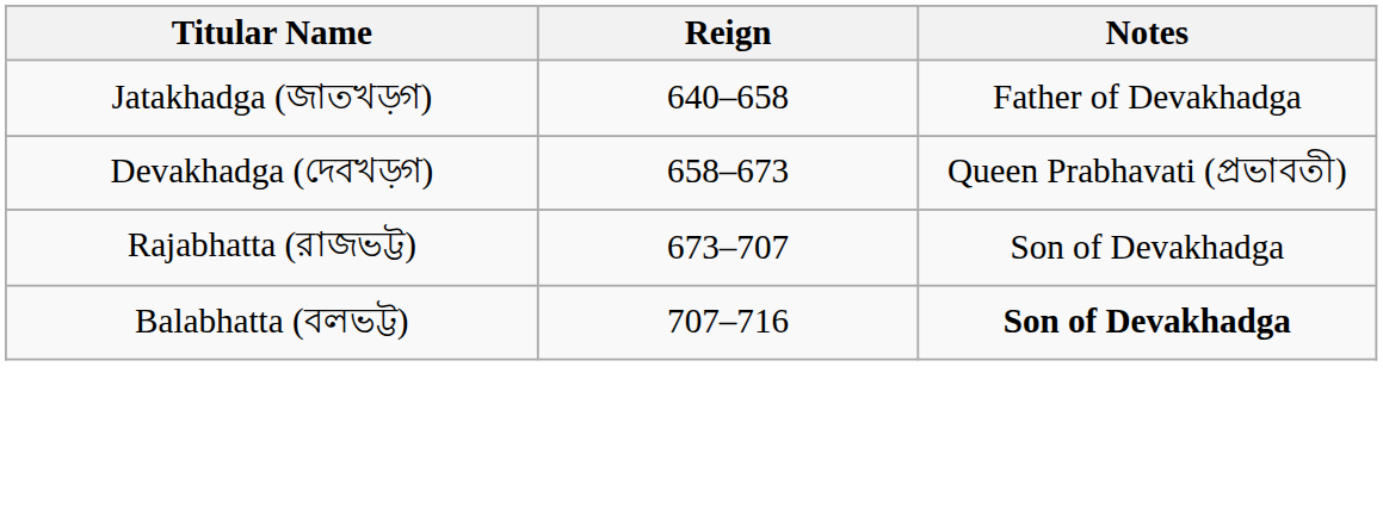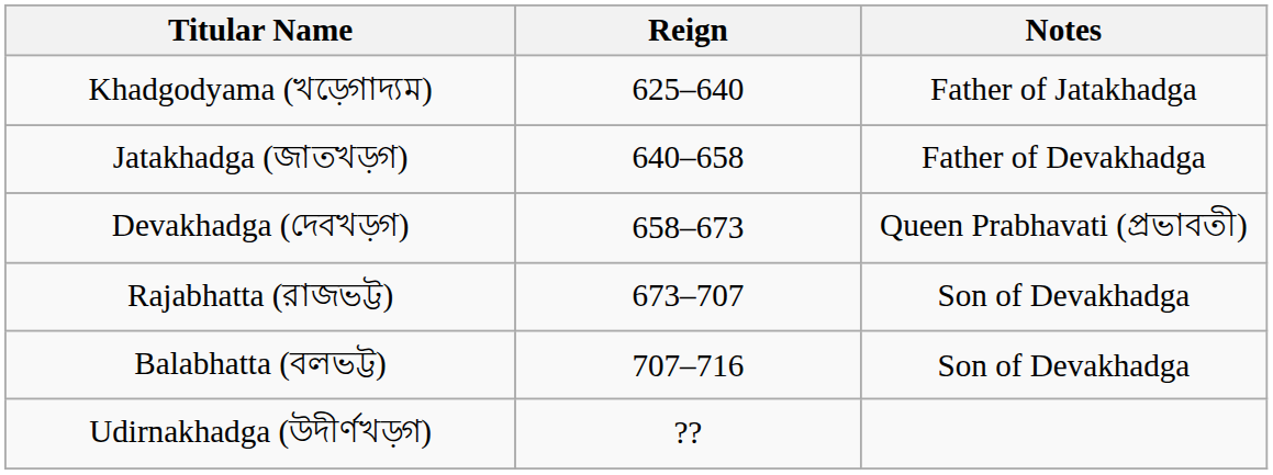+ row: Khadgodyama (খড়্গোদ্যম) | 625–640 | Father of Jatakhadga
Balabhatta (বলভট্ট) | Notes: bold -> normal
+ row: Udirnakhadga (উদীর্ণখড়্গ) | ??
